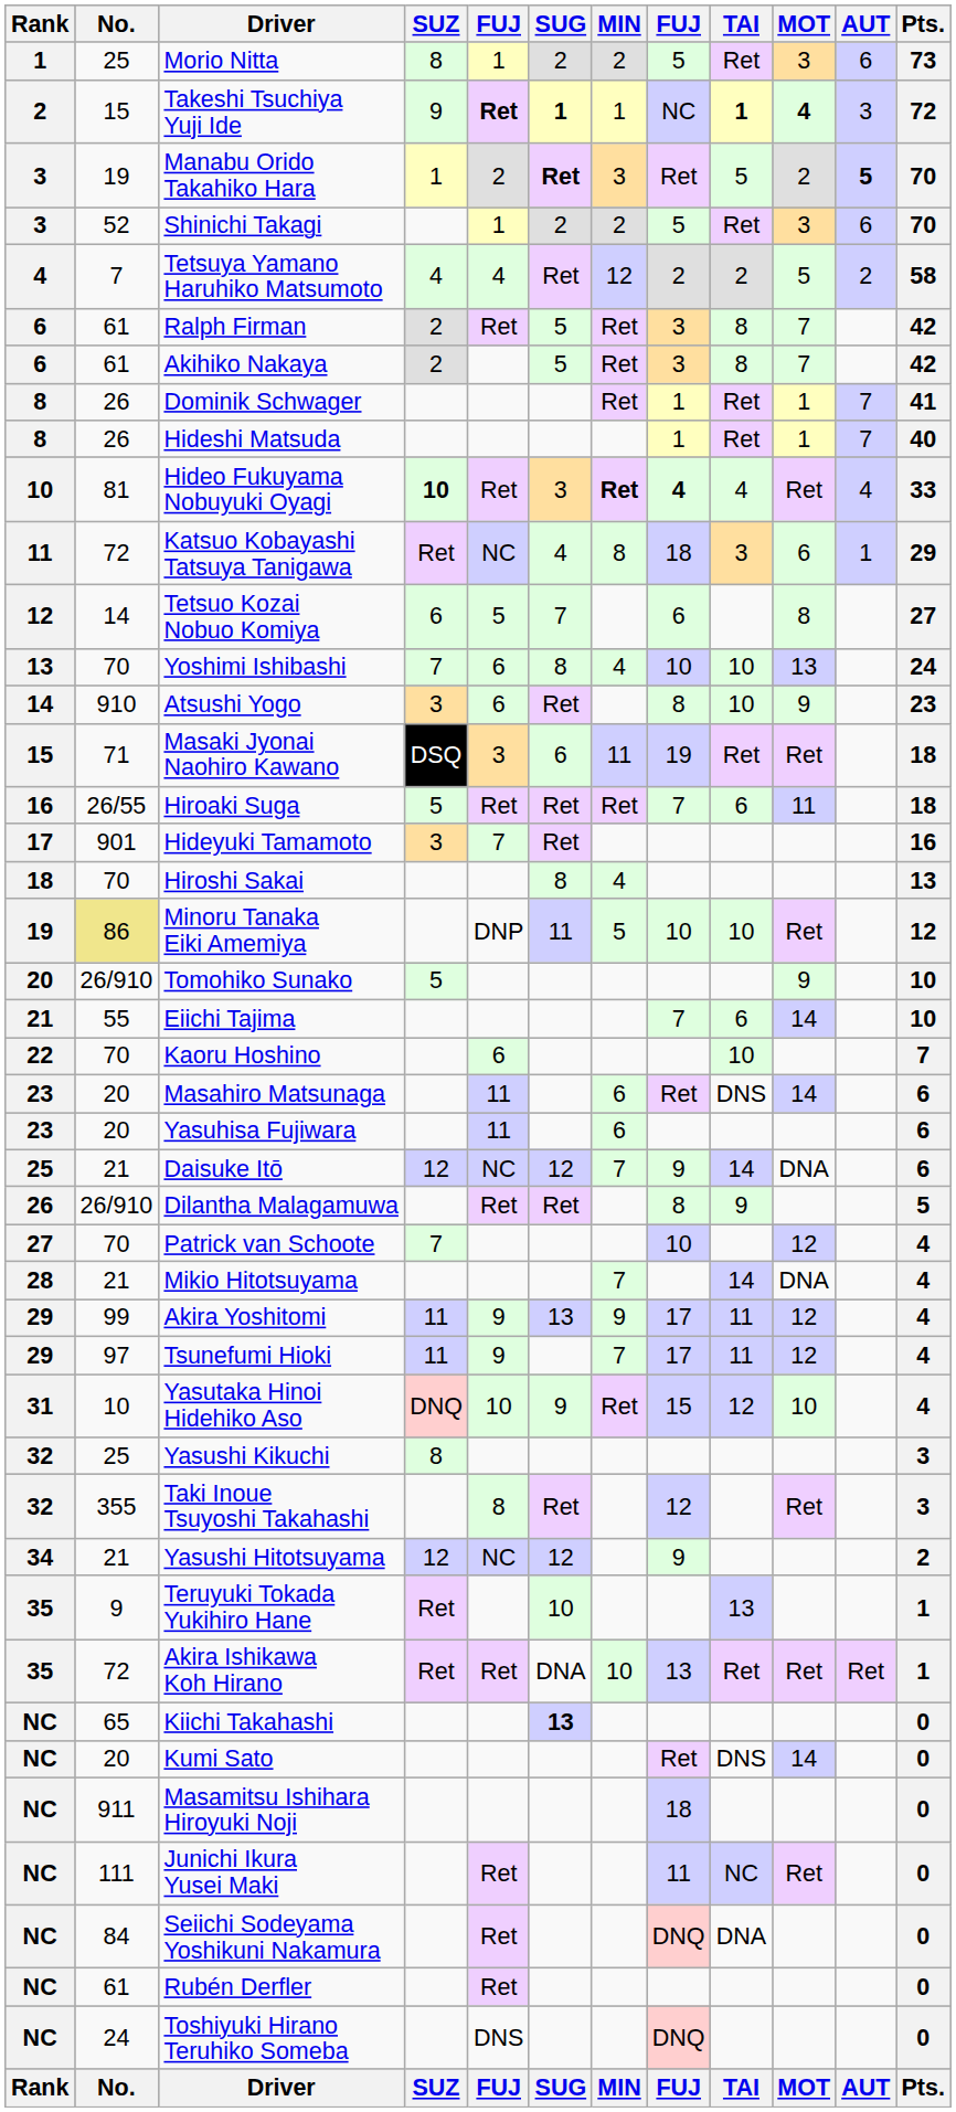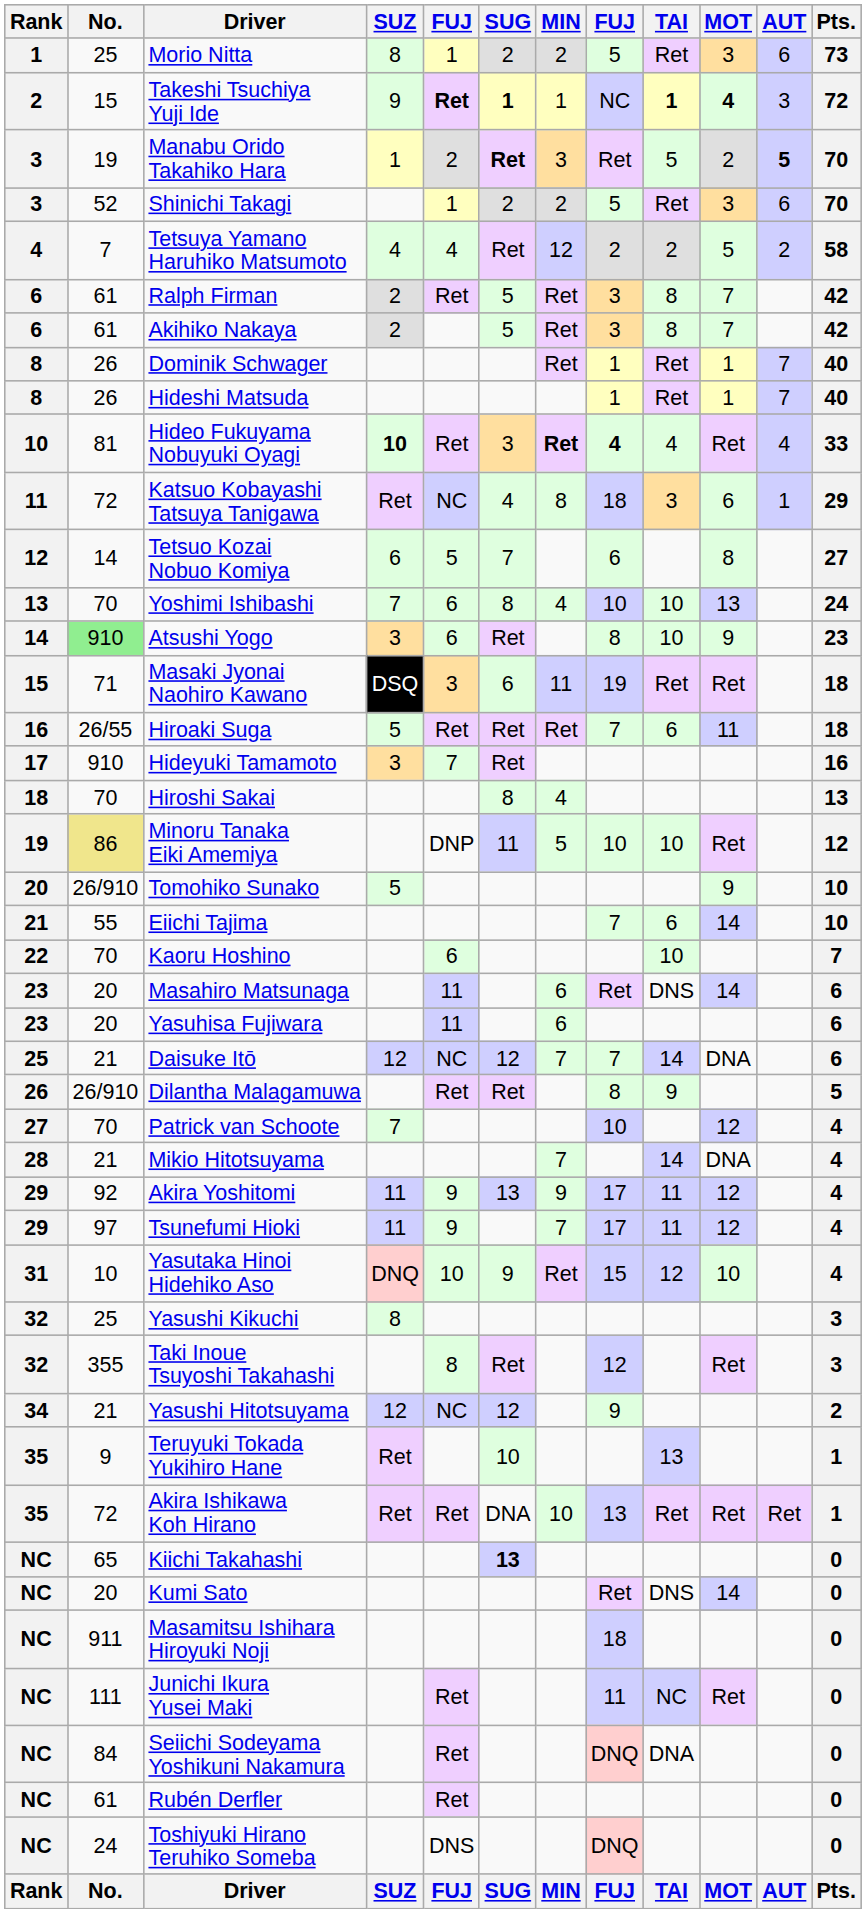Dominik Schwager | Pts.: 41 -> 40
Atsushi Yogo | No.: no background -> lightgreen background
Hideyuki Tamamoto | No.: 901 -> 910
Daisuke Itō | column 8: 9 -> 7
Akira Yoshitomi | No.: 99 -> 92
